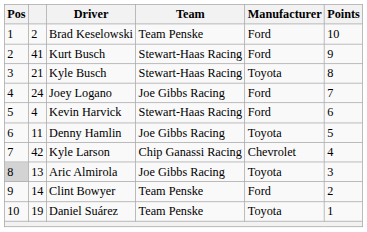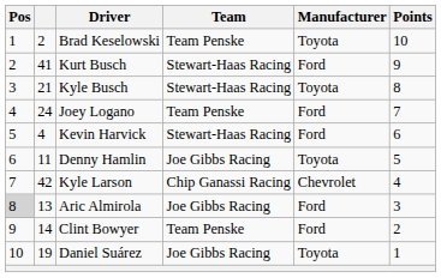Brad Keselowski | Manufacturer: Ford -> Toyota
Joey Logano | Team: Joe Gibbs Racing -> Team Penske
Aric Almirola | Manufacturer: Toyota -> Ford
Daniel Suárez | Team: Team Penske -> Joe Gibbs Racing
